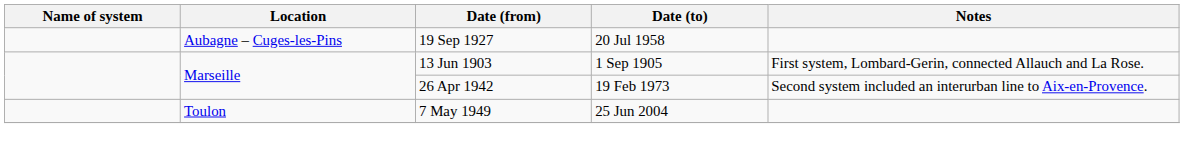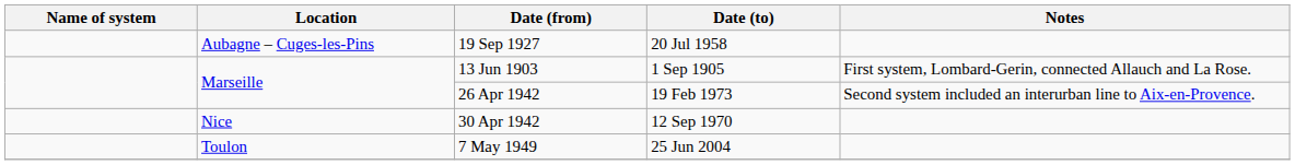+ row: Nice | 30 Apr 1942 | 12 Sep 1970
